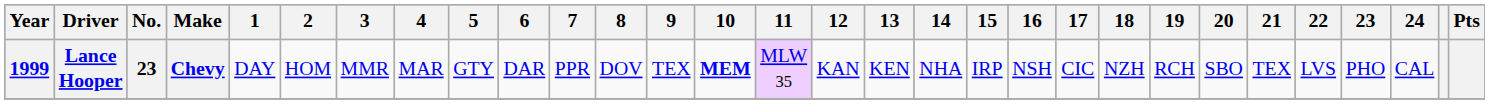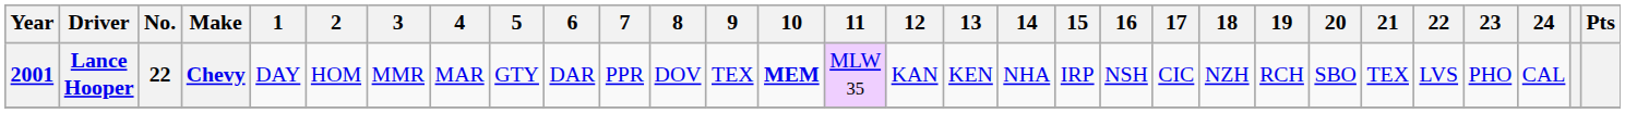Lance Hooper | Year: 1999 -> 2001
Lance Hooper | No.: 23 -> 22
